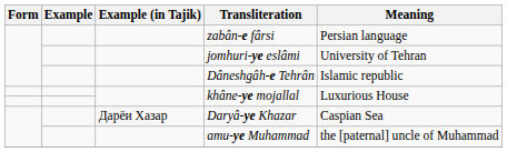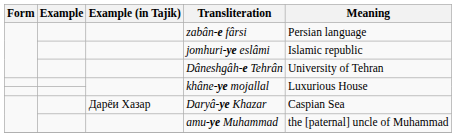jomhuri-ye eslâmi | Meaning: University of Tehran -> Islamic republic
Dâneshgâh-e Tehrân | Meaning: Islamic republic -> University of Tehran
